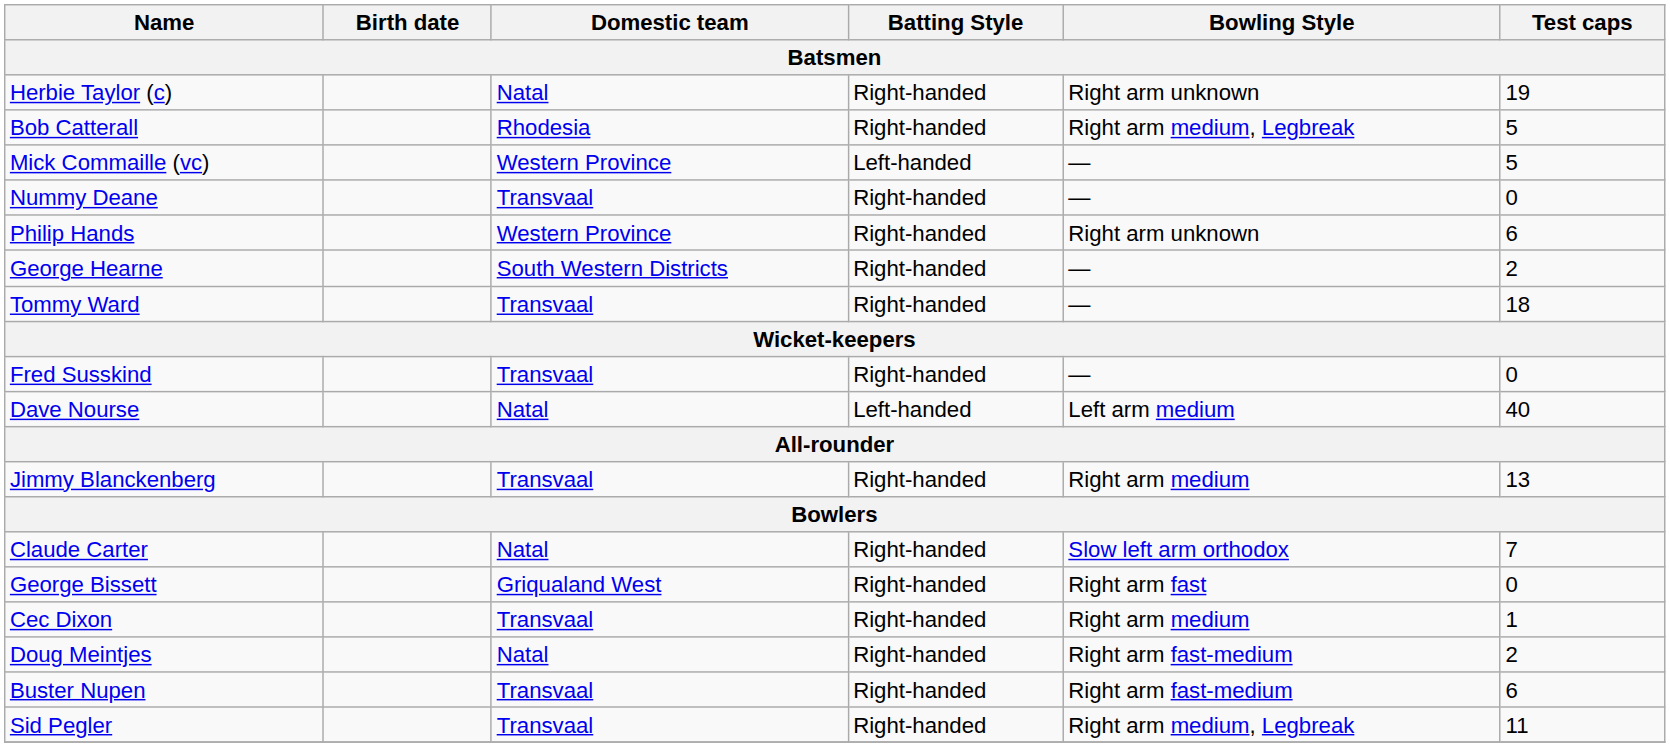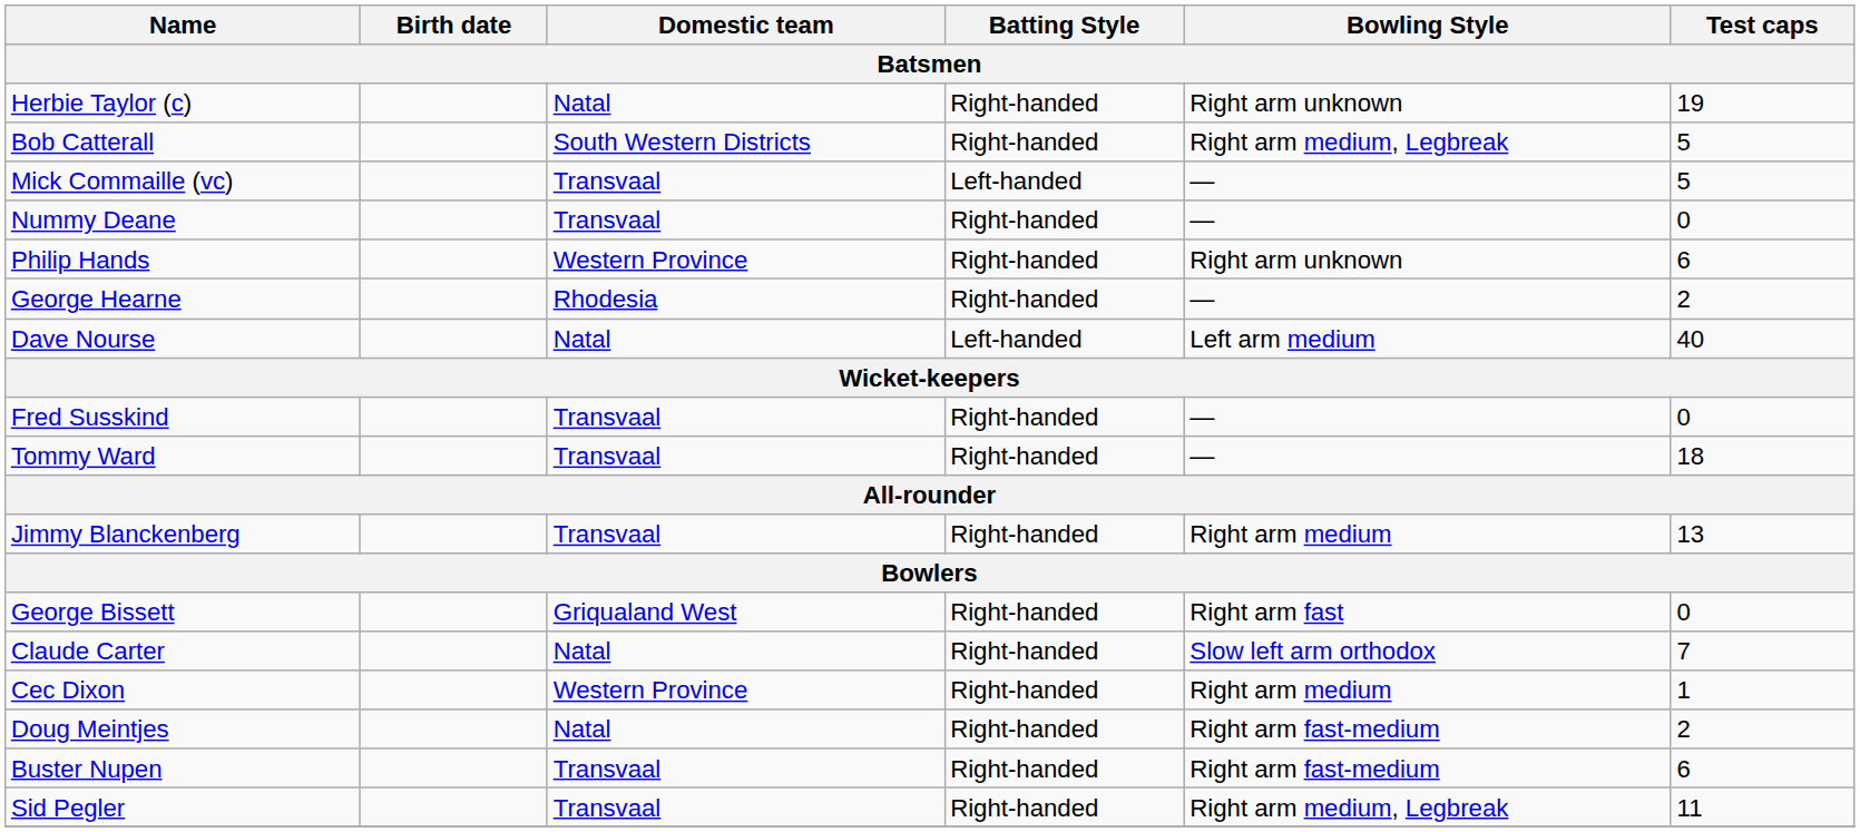Bob Catterall | Domestic team: Rhodesia -> South Western Districts
Mick Commaille (vc) | Domestic team: Western Province -> Transvaal
George Hearne | Domestic team: South Western Districts -> Rhodesia
rows swapped: Dave Nourse <-> Tommy Ward
rows swapped: George Bissett <-> Claude Carter
Cec Dixon | Domestic team: Transvaal -> Western Province
